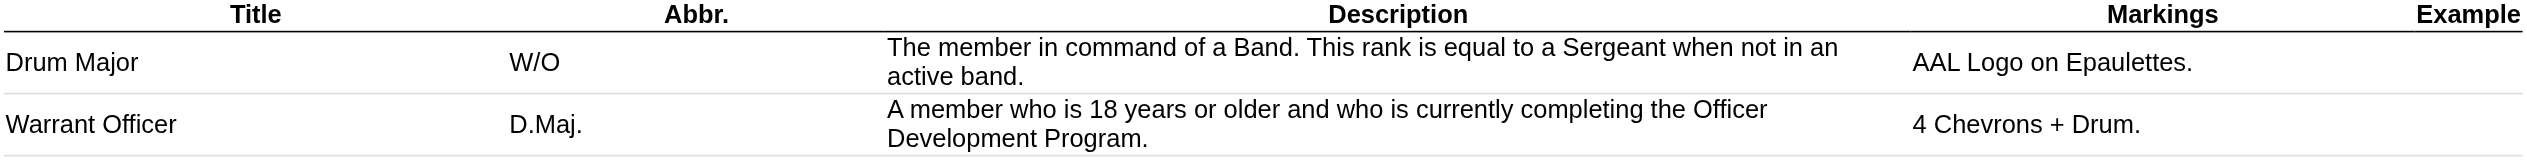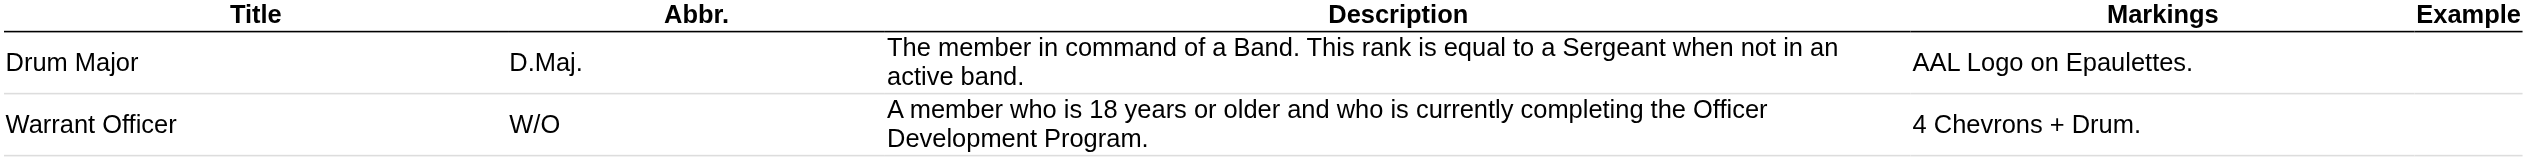Drum Major | Abbr.: W/O -> D.Maj.
Warrant Officer | Abbr.: D.Maj. -> W/O
